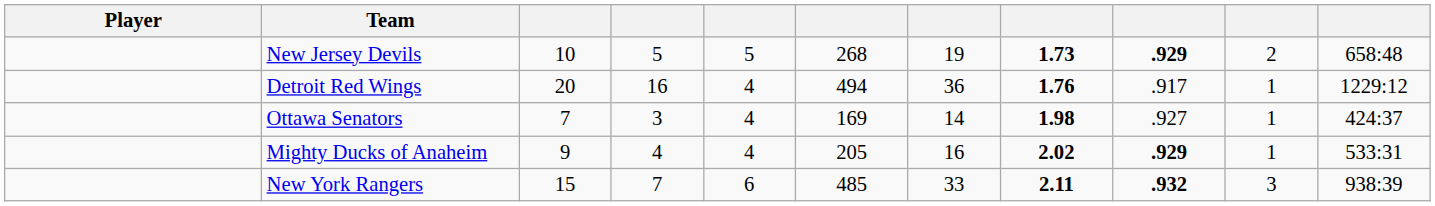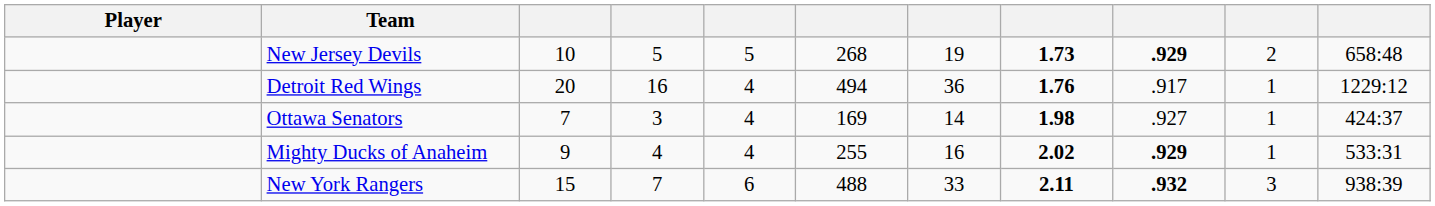Mighty Ducks of Anaheim | column 6: 205 -> 255
New York Rangers | column 6: 485 -> 488
